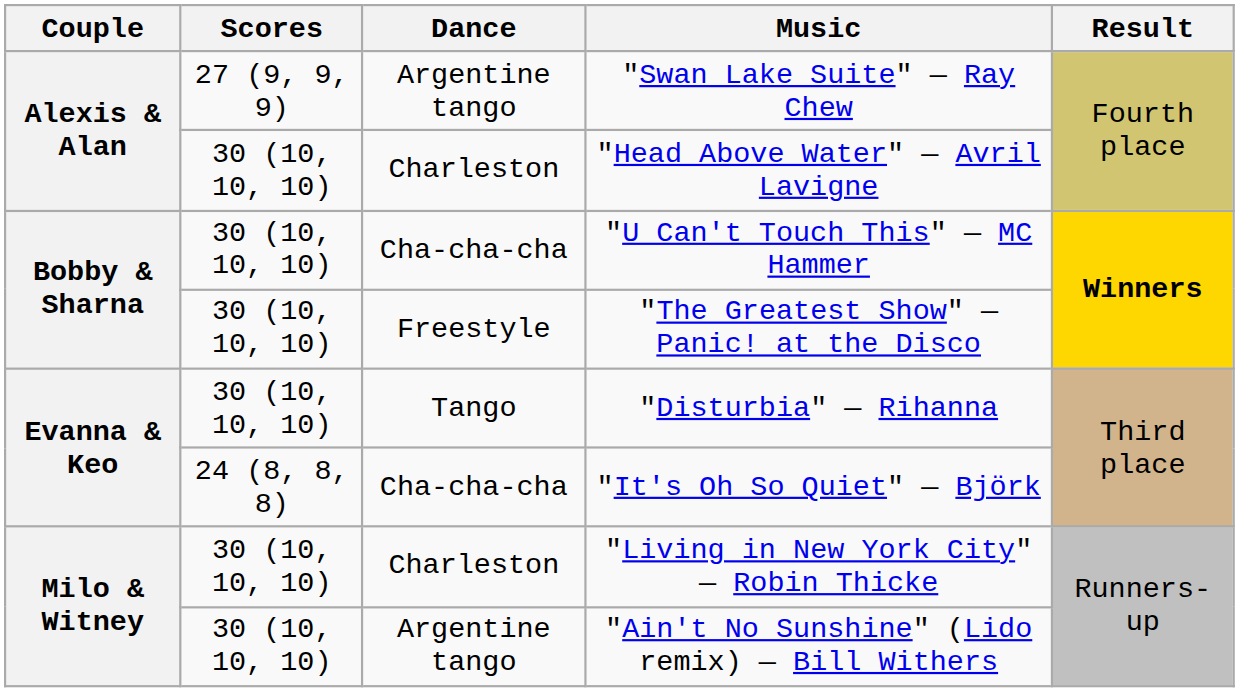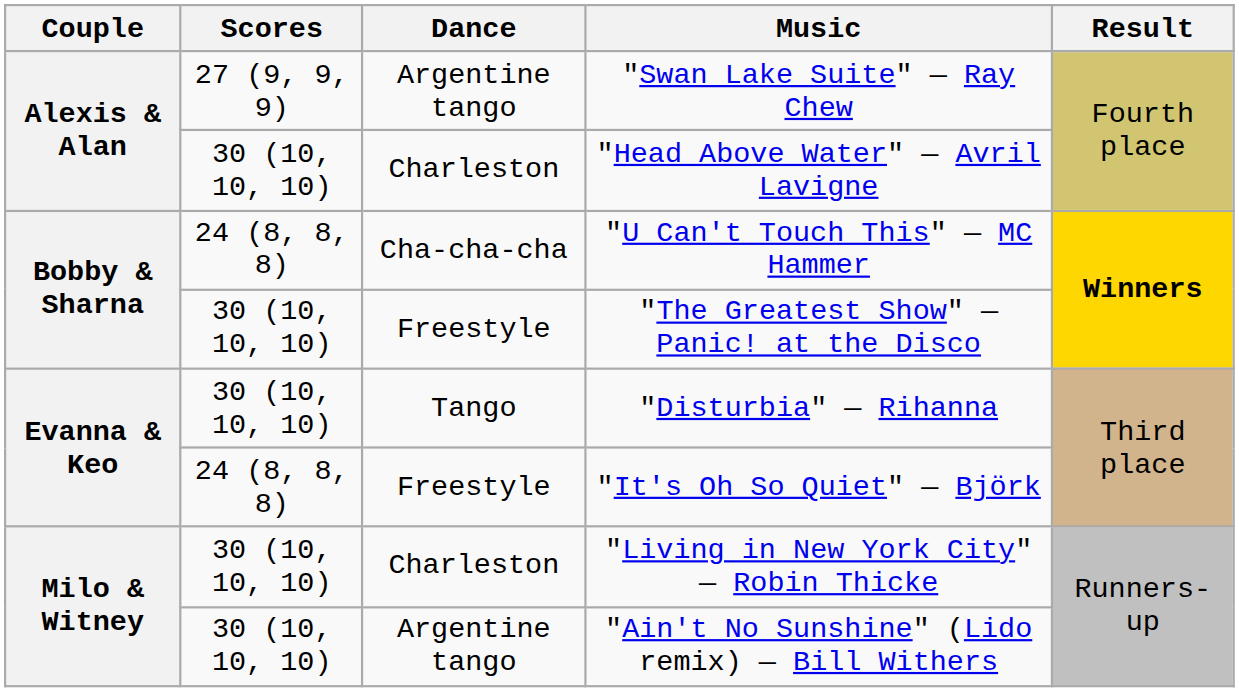"U Can't Touch This" — MC Hammer | Scores: 30 (10, 10, 10) -> 24 (8, 8, 8)
"It's Oh So Quiet" — Björk | Dance: Cha-cha-cha -> Freestyle
